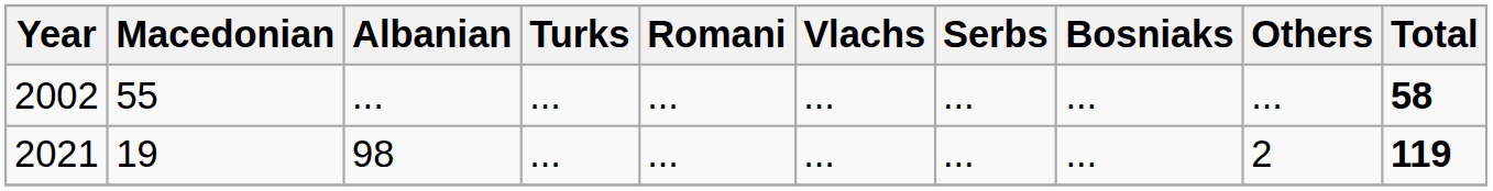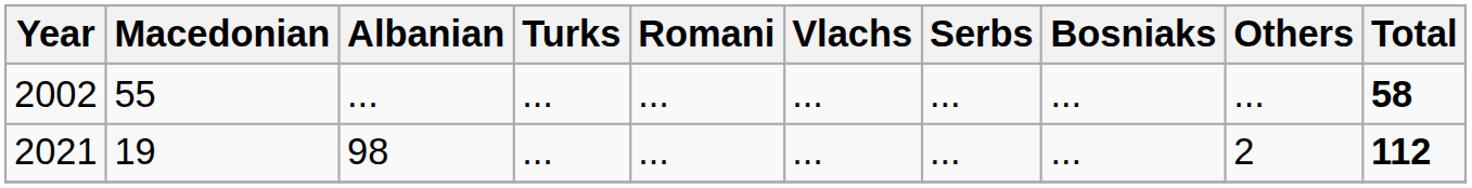2021 | Total: 119 -> 112
